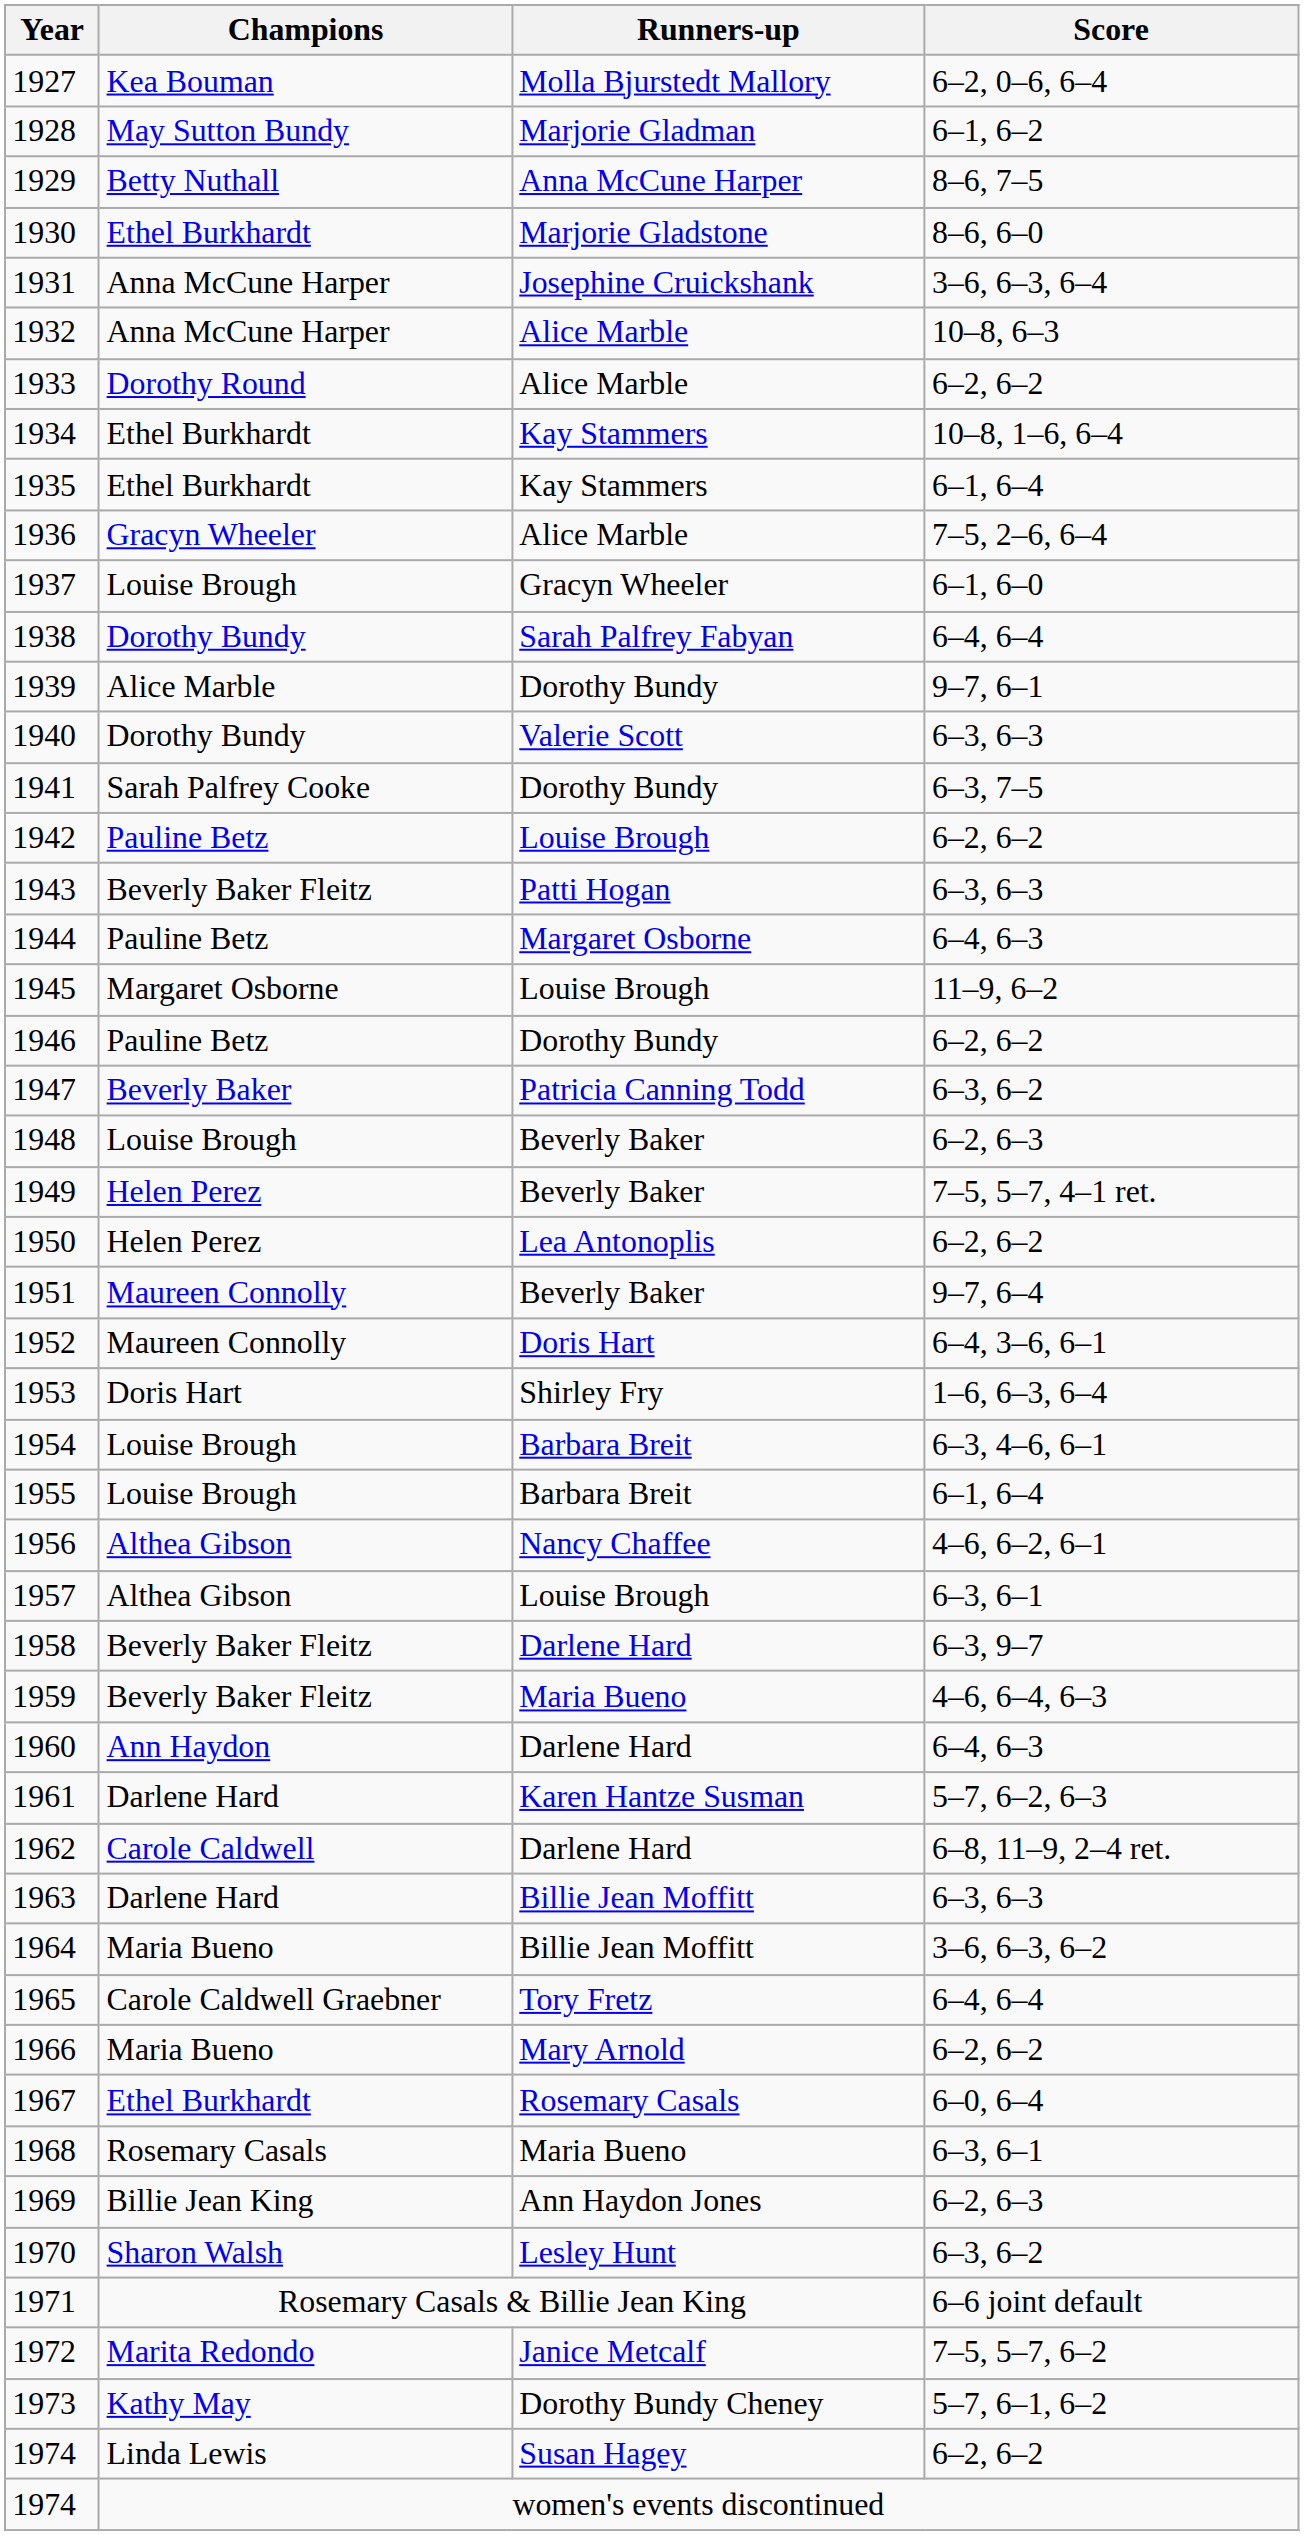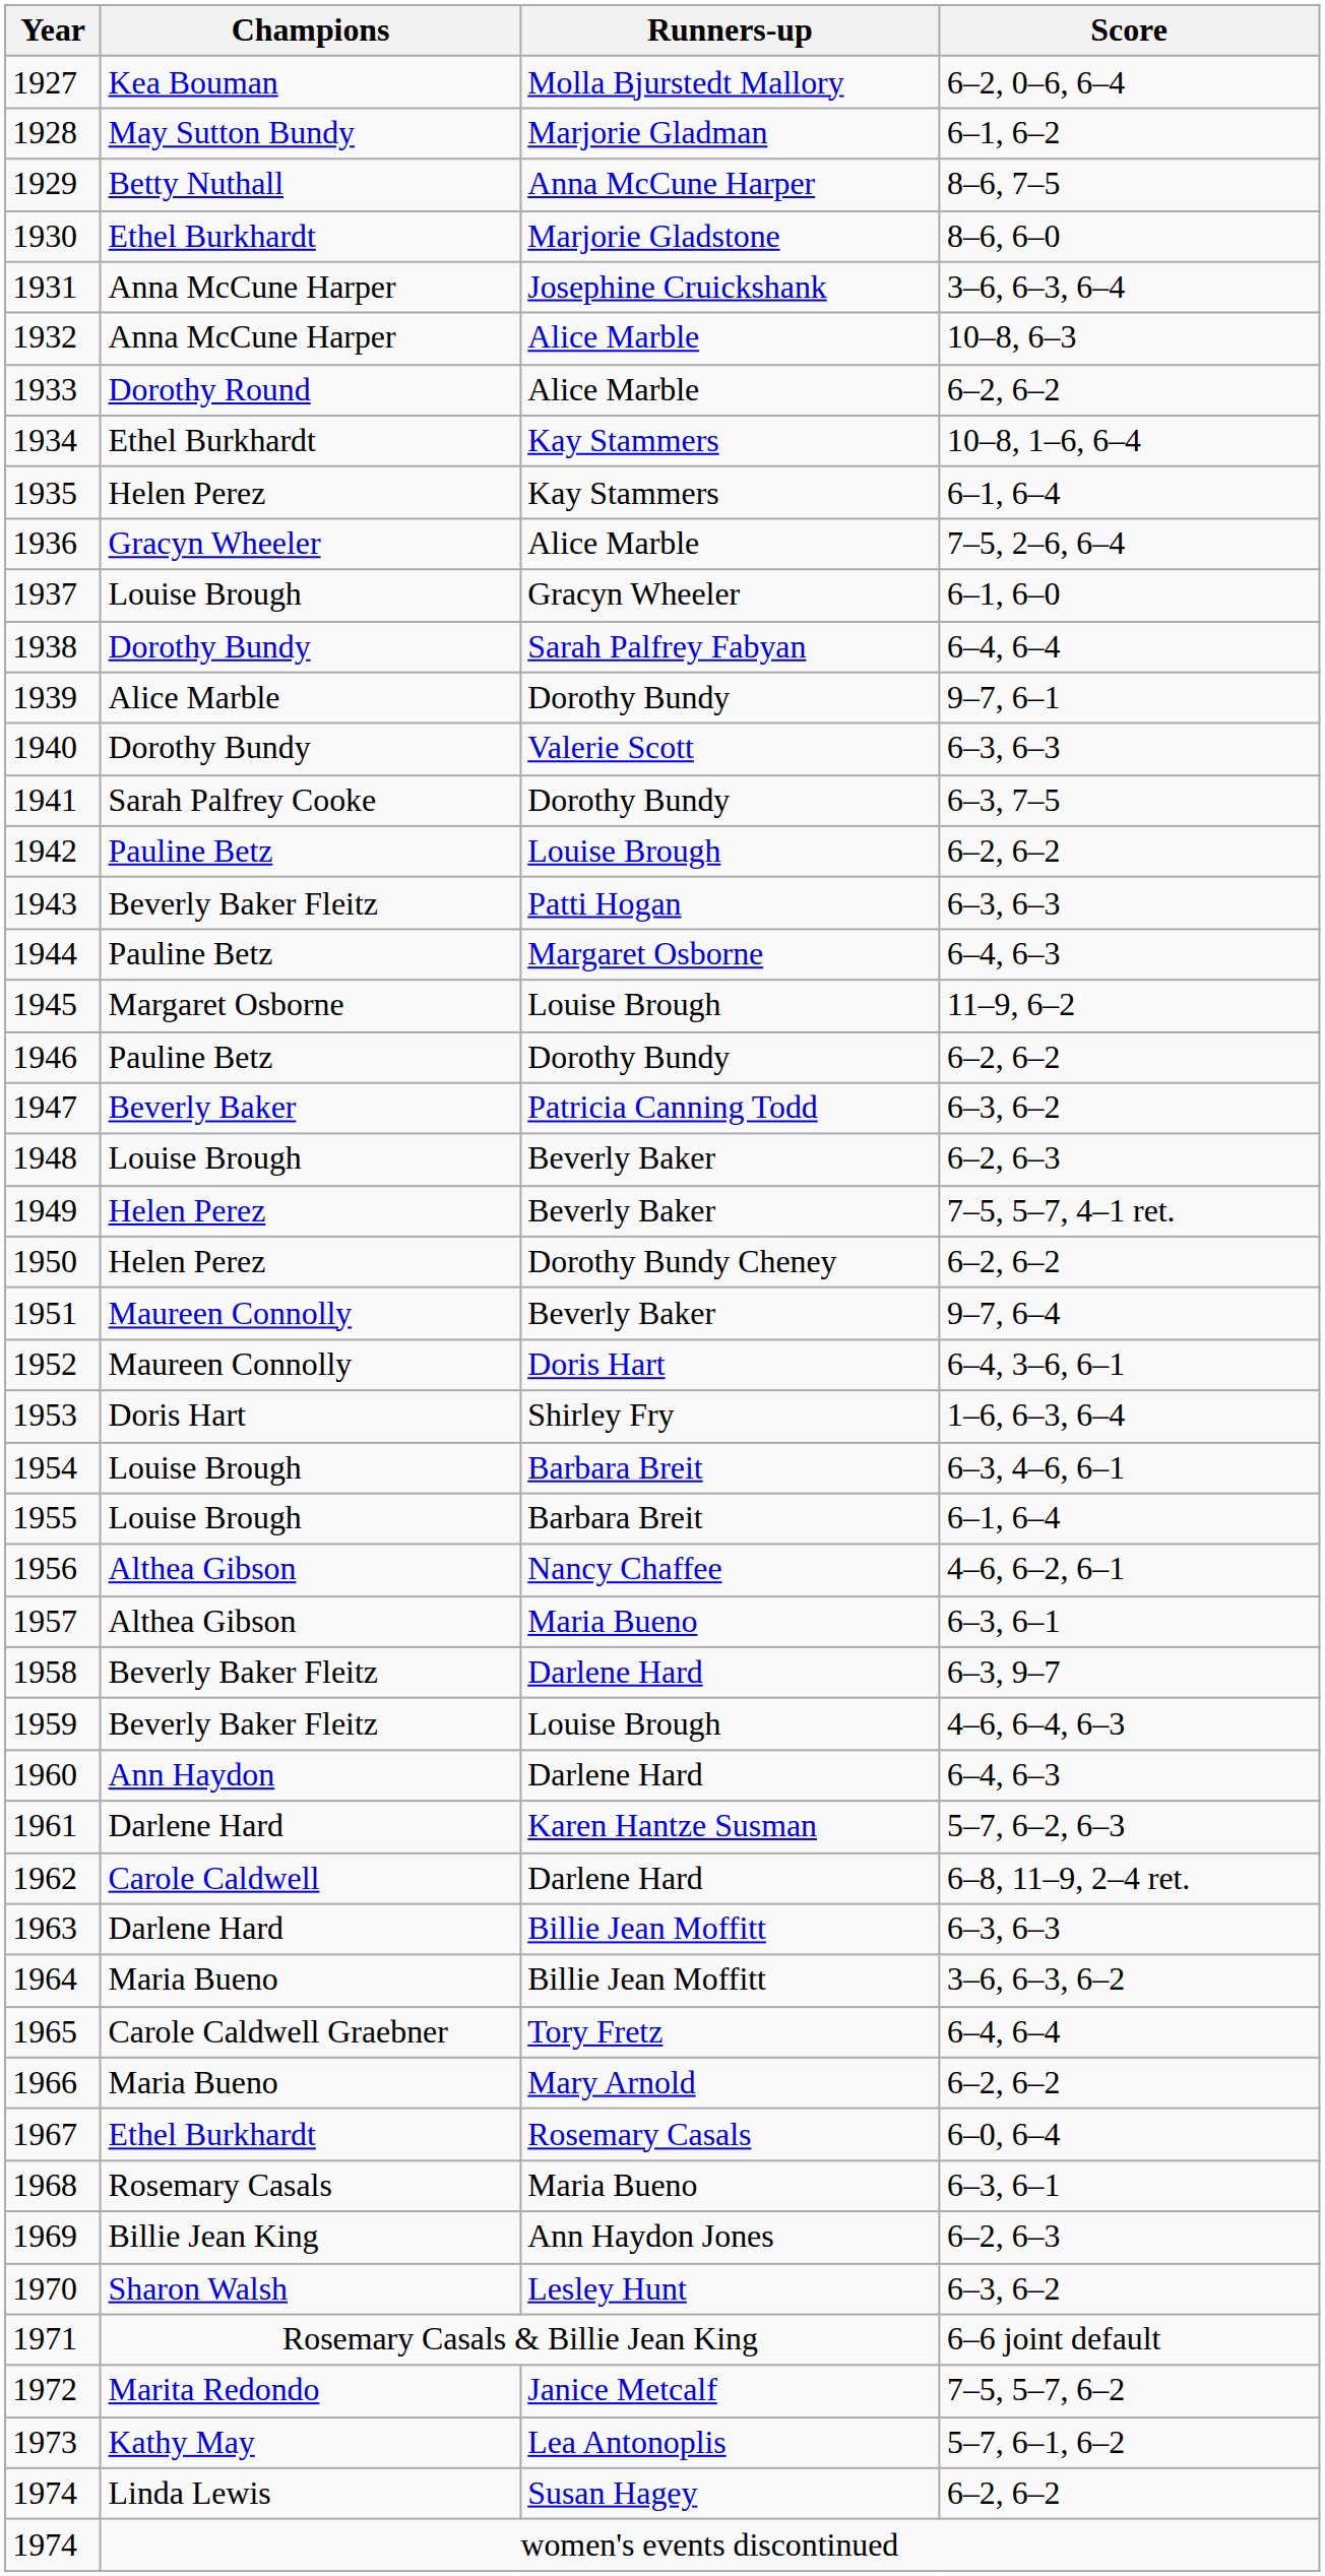1935 | Champions: Ethel Burkhardt -> Helen Perez
1950 | Runners-up: Lea Antonoplis -> Dorothy Bundy Cheney
1957 | Runners-up: Louise Brough -> Maria Bueno
1959 | Runners-up: Maria Bueno -> Louise Brough
1973 | Runners-up: Dorothy Bundy Cheney -> Lea Antonoplis
